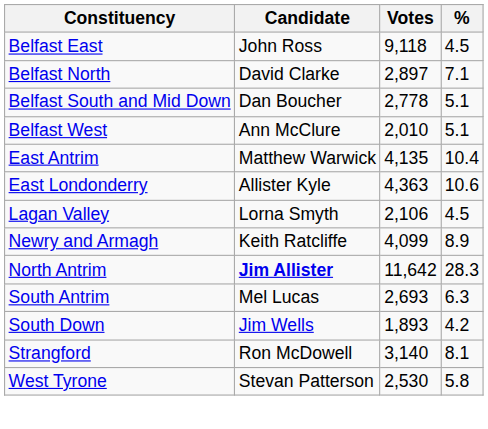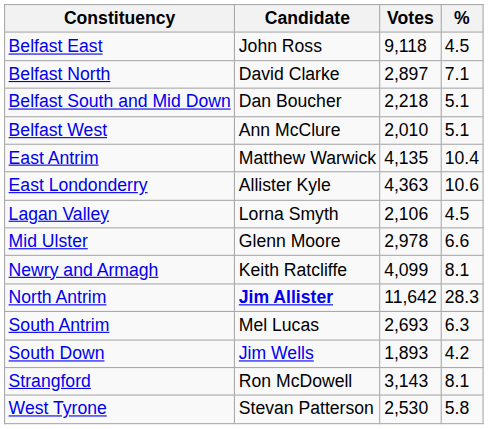Belfast South and Mid Down | Votes: 2,778 -> 2,218
+ row: Mid Ulster | Glenn Moore | 2,978 | 6.6
Newry and Armagh | %: 8.9 -> 8.1
Strangford | Votes: 3,140 -> 3,143
